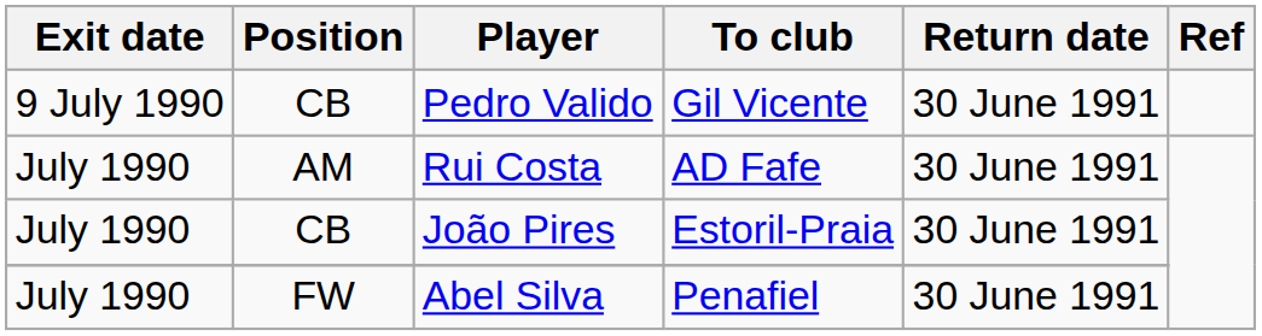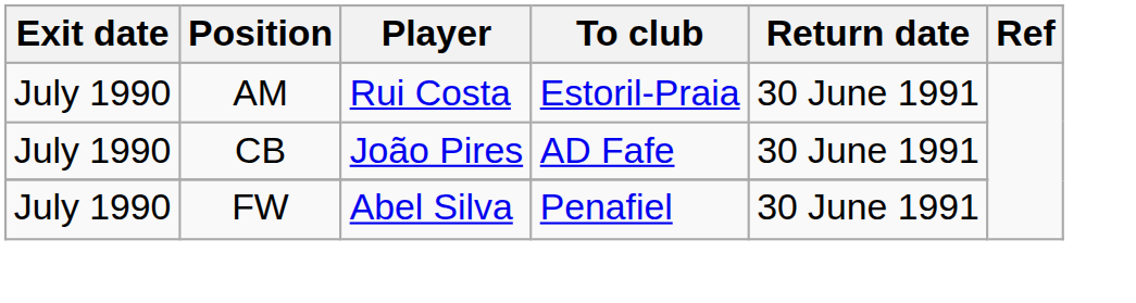- row: 9 July 1990 | CB | Pedro Valido | Gil Vicente | 30 June 1991
Rui Costa | To club: AD Fafe -> Estoril-Praia
João Pires | To club: Estoril-Praia -> AD Fafe
